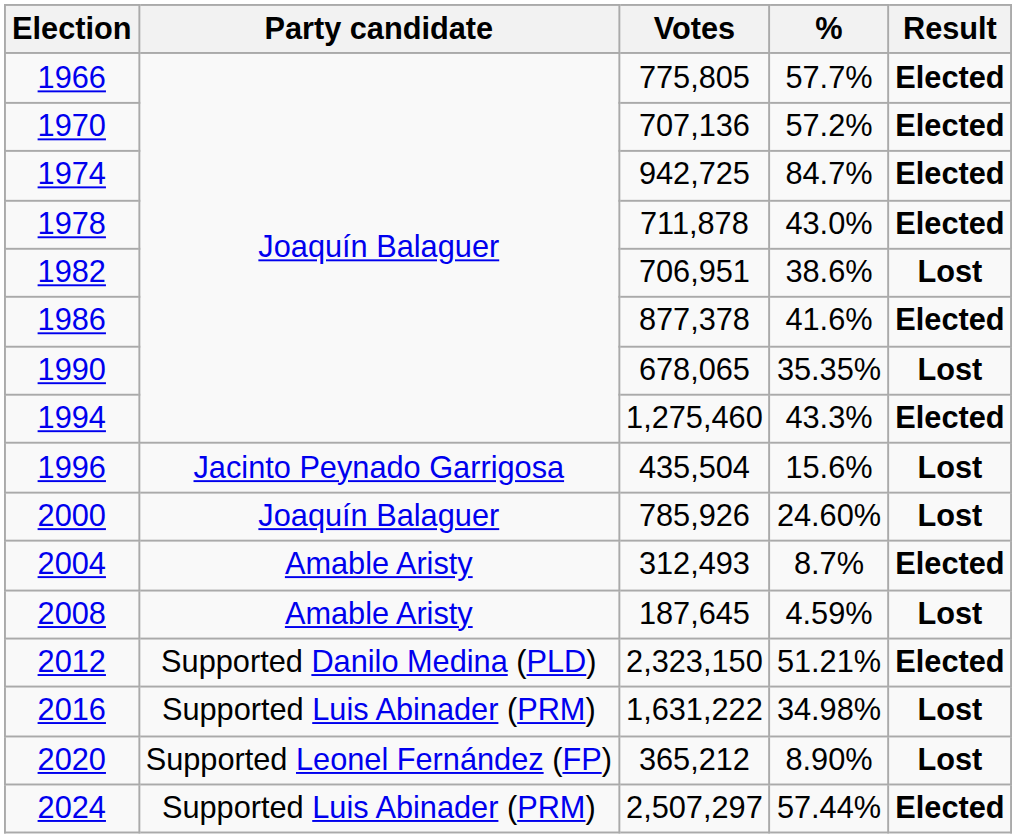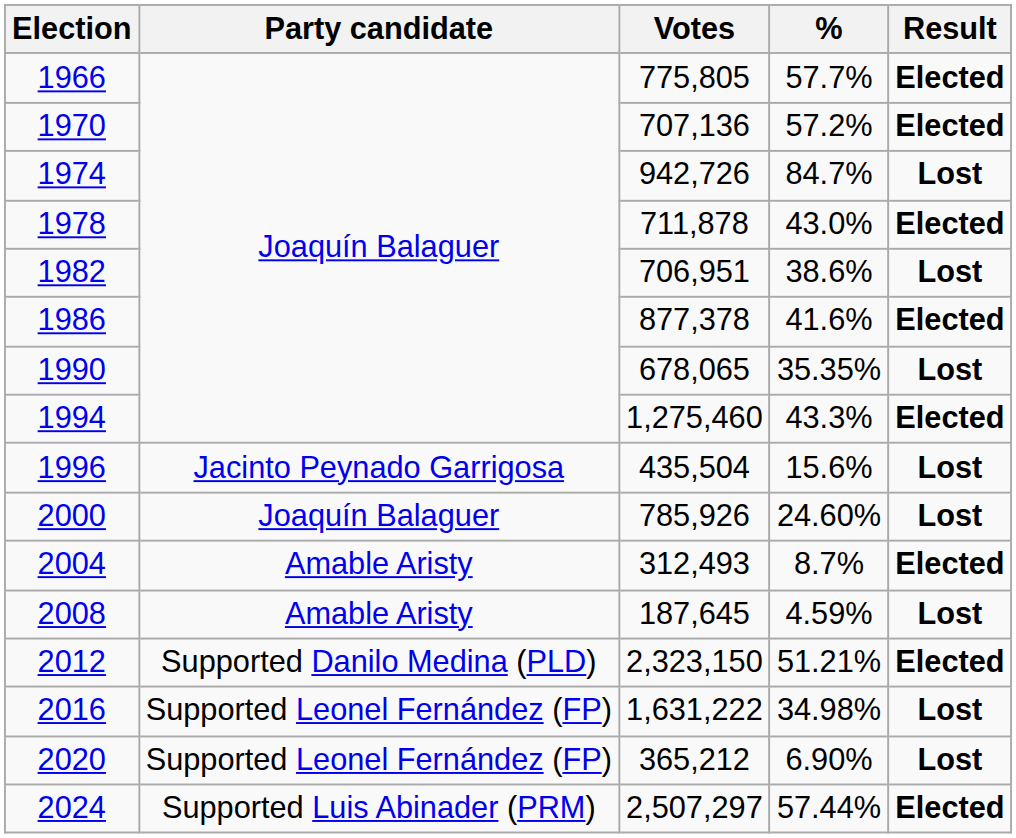1974 | Votes: 942,725 -> 942,726
1974 | Result: Elected -> Lost
2016 | Party candidate: Supported Luis Abinader (PRM) -> Supported Leonel Fernández (FP)
2020 | %: 8.90% -> 6.90%
